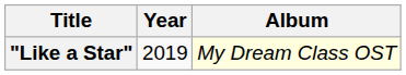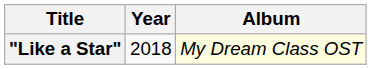"Like a Star" | Year: 2019 -> 2018
